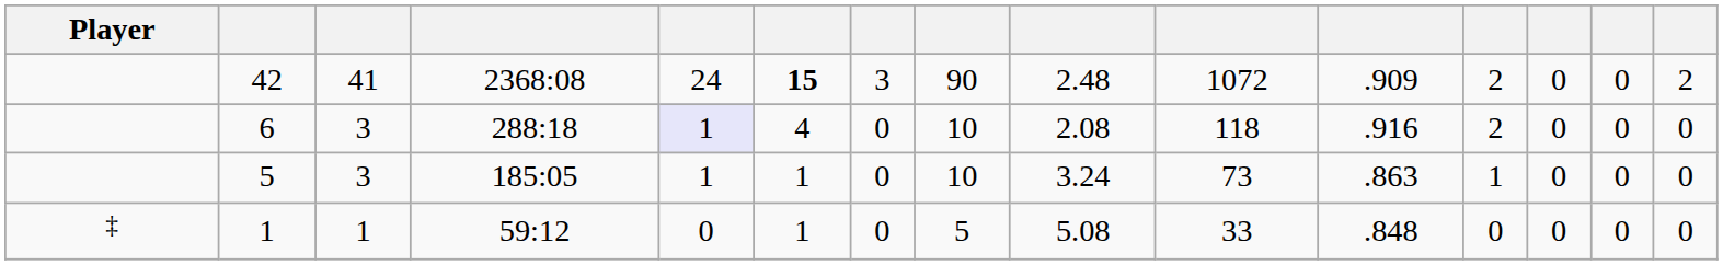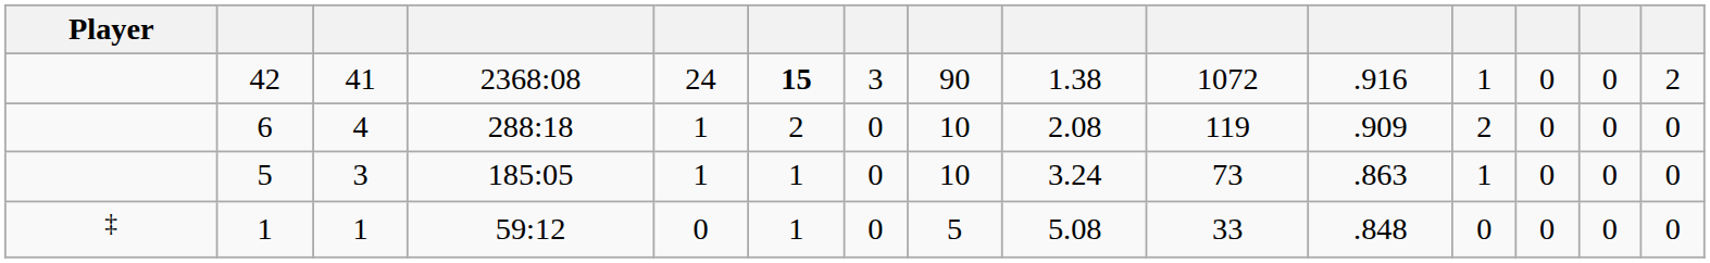42 | column 9: 2.48 -> 1.38
42 | column 11: .909 -> .916
42 | column 12: 2 -> 1
6 | column 3: 3 -> 4
6 | column 5: lavender background -> no background
6 | column 6: 4 -> 2
6 | column 10: 118 -> 119
6 | column 11: .916 -> .909
